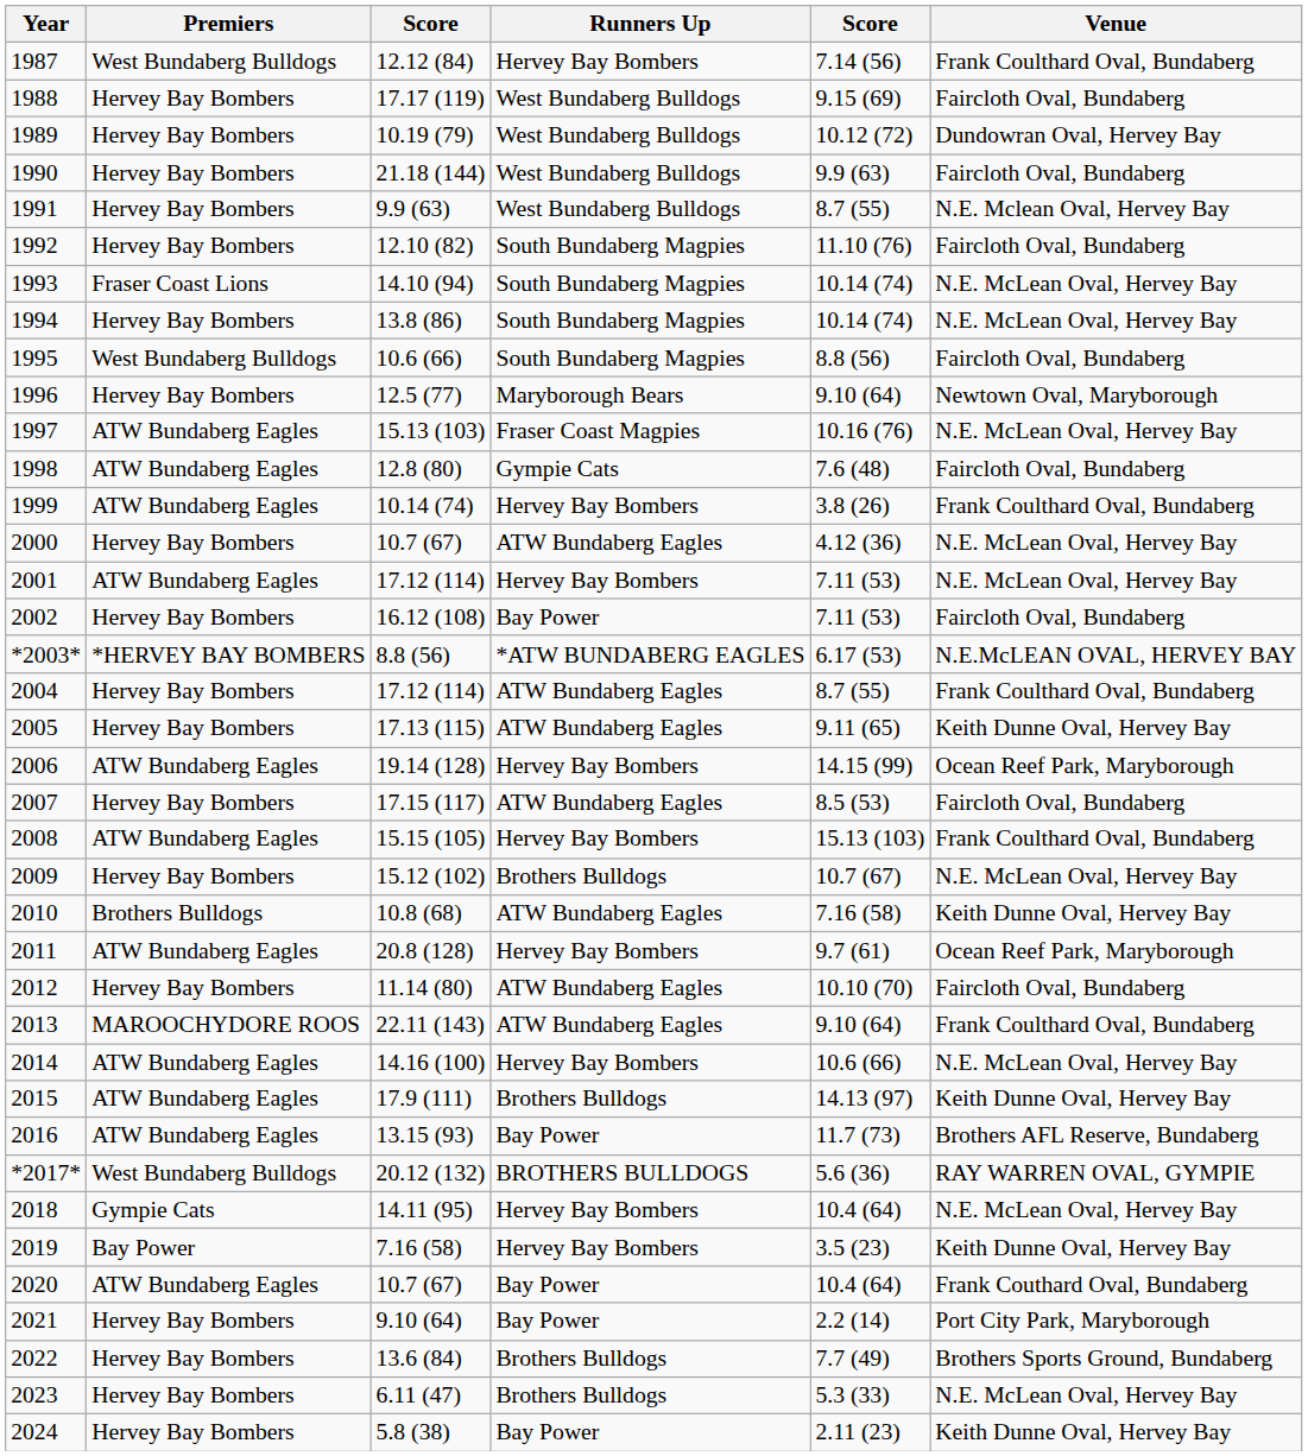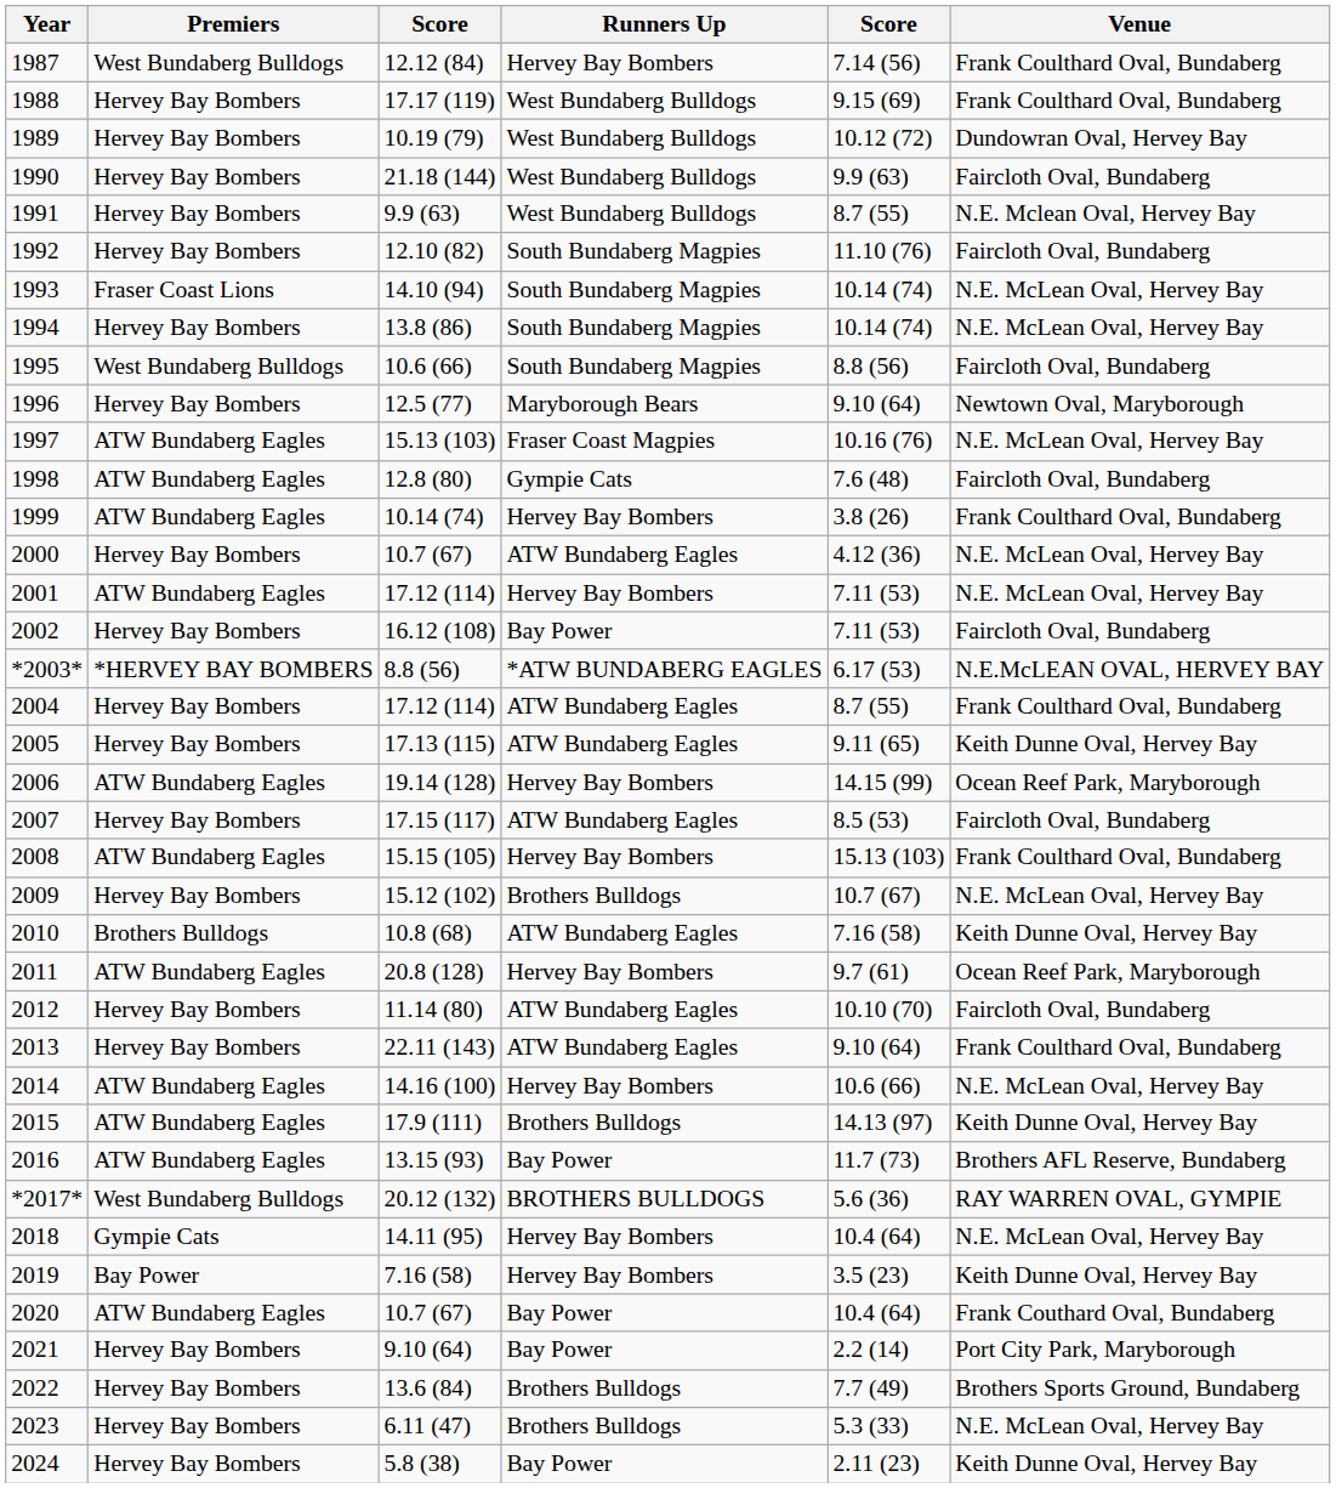1988 | Venue: Faircloth Oval, Bundaberg -> Frank Coulthard Oval, Bundaberg
2013 | Premiers: MAROOCHYDORE ROOS -> Hervey Bay Bombers
